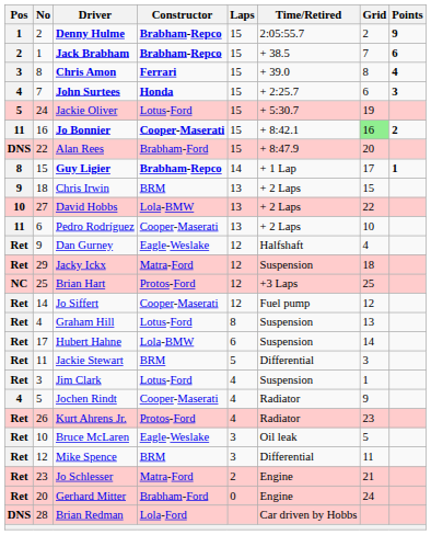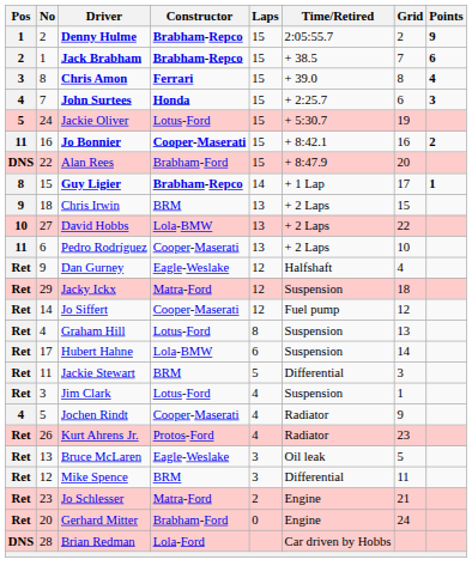Jo Bonnier | Grid: lightgreen background -> no background
- row: NC | 25 | Brian Hart | Protos-Ford | 12 | +3 Laps | 25
Bruce McLaren | No: 10 -> 13
